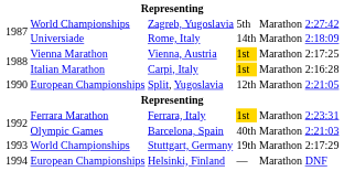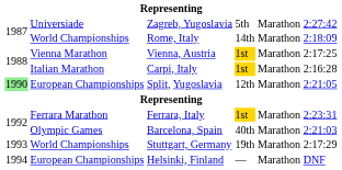Zagreb, Yugoslavia | column 2: World Championships -> Universiade
Rome, Italy | column 2: Universiade -> World Championships
Split, Yugoslavia | column 1: no background -> lightgreen background
